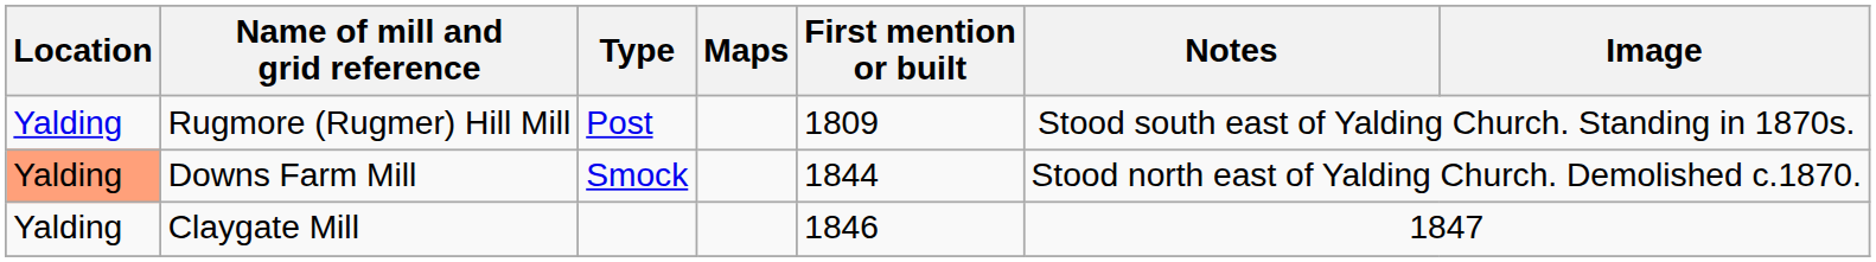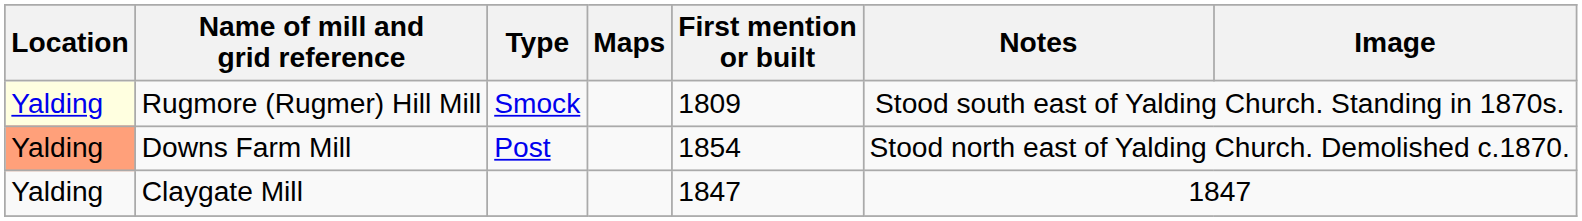Rugmore (Rugmer) Hill Mill | Location: no background -> lightyellow background
Rugmore (Rugmer) Hill Mill | Type: Post -> Smock
Downs Farm Mill | Type: Smock -> Post
Downs Farm Mill | First mention or built: 1844 -> 1854
Claygate Mill | First mention or built: 1846 -> 1847
